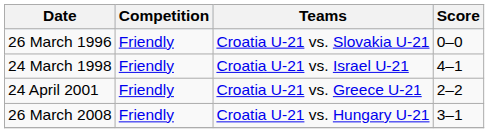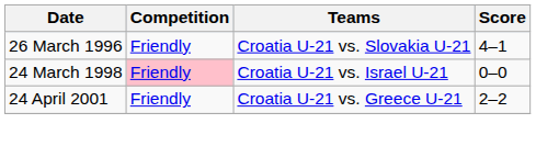26 March 1996 | Score: 0–0 -> 4–1
24 March 1998 | Competition: no background -> pink background
24 March 1998 | Score: 4–1 -> 0–0
- row: 26 March 2008 | Friendly | Croatia U-21 vs. Hungary U-21 | 3–1
